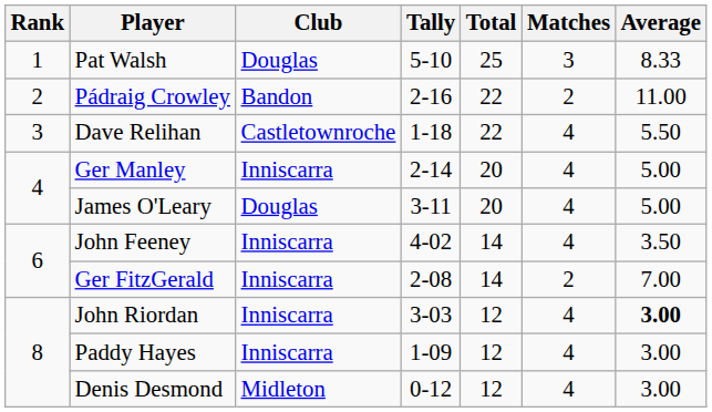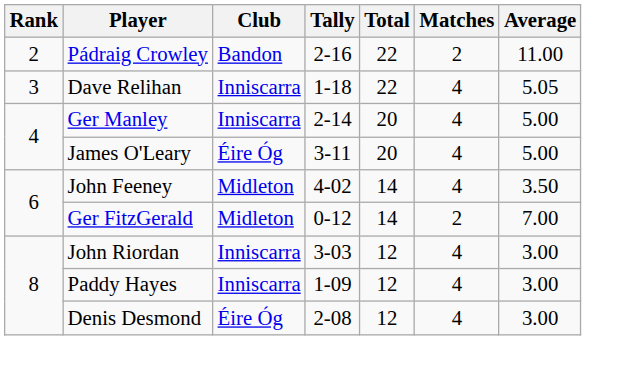- row: 1 | Pat Walsh | Douglas | 5-10 | 25 | 3 | 8.33
Dave Relihan | Club: Castletownroche -> Inniscarra
Dave Relihan | Average: 5.50 -> 5.05
James O'Leary | Club: Douglas -> Éire Óg
John Feeney | Club: Inniscarra -> Midleton
Ger FitzGerald | Club: Inniscarra -> Midleton
Ger FitzGerald | Tally: 2-08 -> 0-12
John Riordan | Average: bold -> normal
Denis Desmond | Club: Midleton -> Éire Óg
Denis Desmond | Tally: 0-12 -> 2-08
